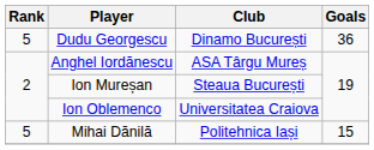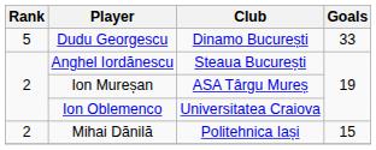Dudu Georgescu | Goals: 36 -> 33
Anghel Iordănescu | Club: ASA Târgu Mureș -> Steaua București
Ion Mureșan | Club: Steaua București -> ASA Târgu Mureș
Mihai Dănilă | Rank: 5 -> 2
